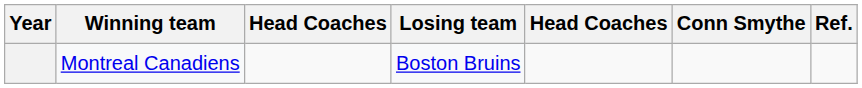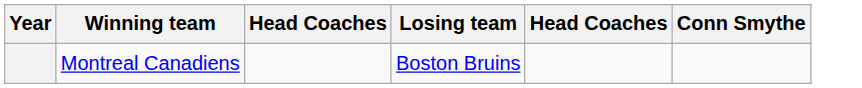- column: Ref.
